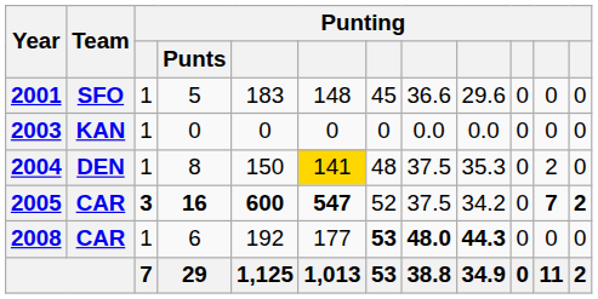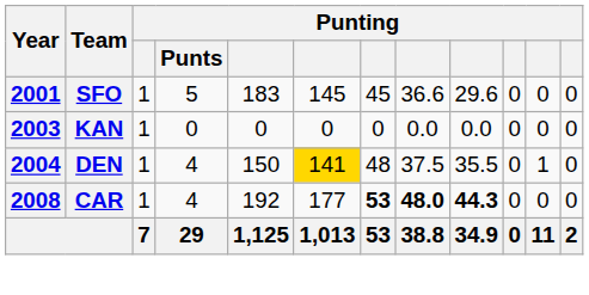2001 | column 6: 148 -> 145
2004 | Punting / Punts: 8 -> 4
2004 | column 9: 35.3 -> 35.5
2004 | column 11: 2 -> 1
- row: 2005 | CAR | 3 | 16 | 600 | 547 | 52 | 37.5 | 34.2 | 0 | 7 | 2
2008 | Punting / Punts: 6 -> 4
